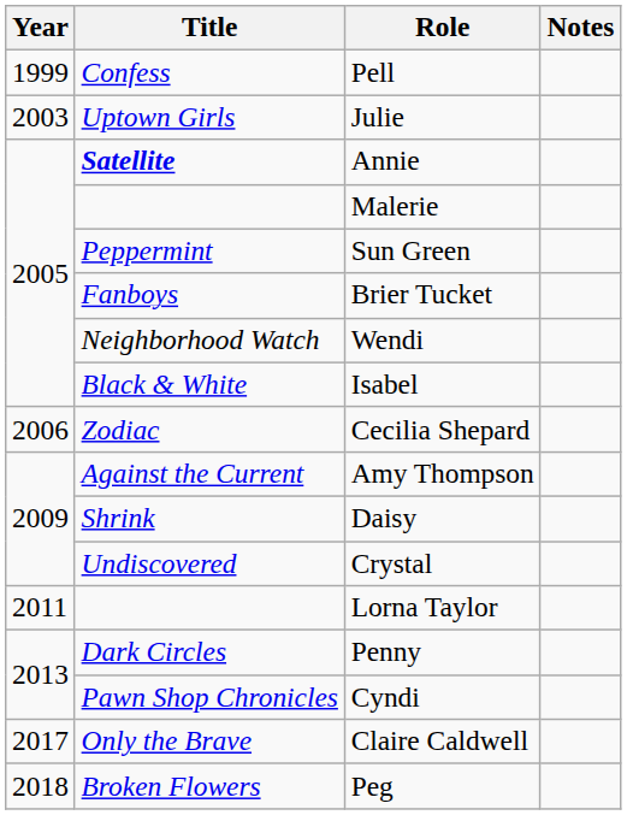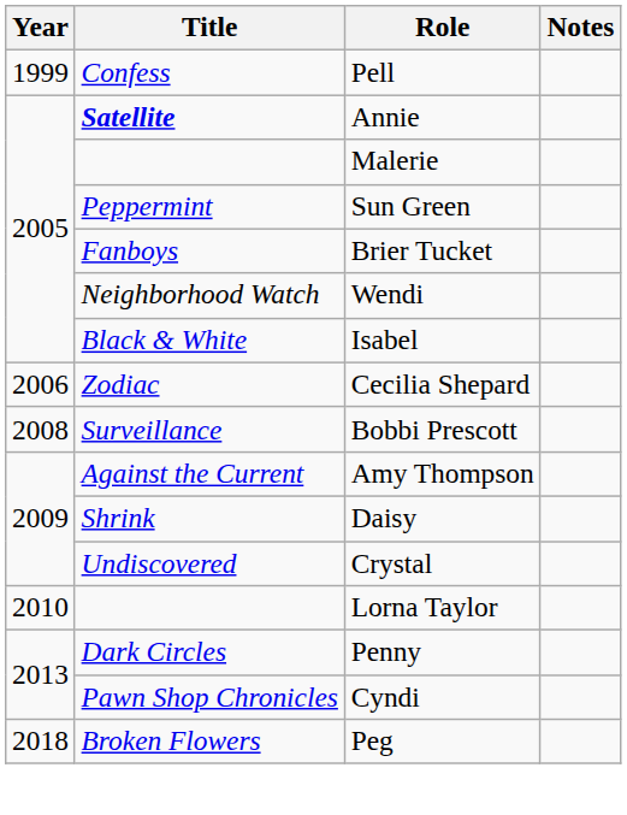- row: 2003 | Uptown Girls | Julie
+ row: 2008 | Surveillance | Bobbi Prescott
Lorna Taylor | Year: 2011 -> 2010
- row: 2017 | Only the Brave | Claire Caldwell
